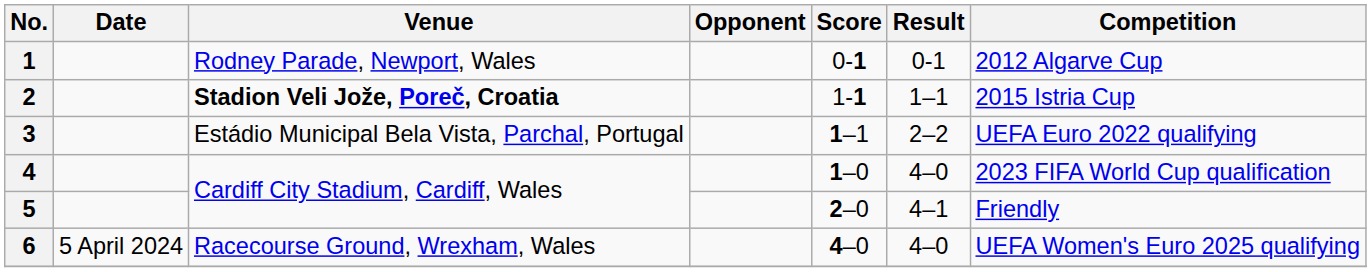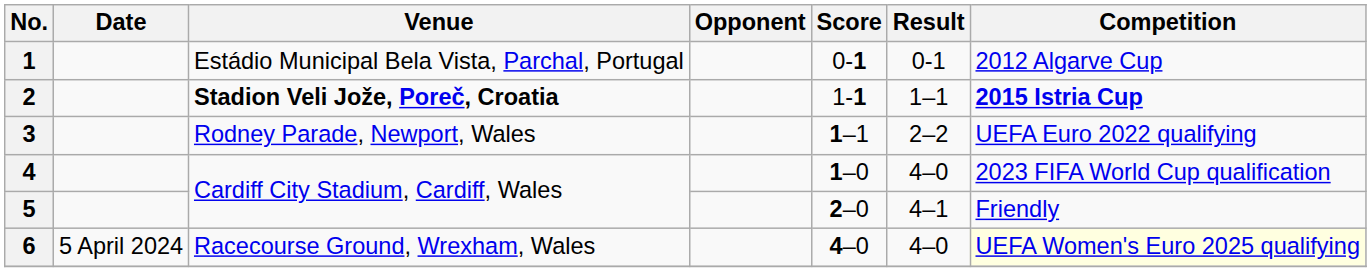1 | Venue: Rodney Parade, Newport, Wales -> Estádio Municipal Bela Vista, Parchal, Portugal
2 | Competition: normal -> bold
3 | Venue: Estádio Municipal Bela Vista, Parchal, Portugal -> Rodney Parade, Newport, Wales
6 | Competition: no background -> lightyellow background
